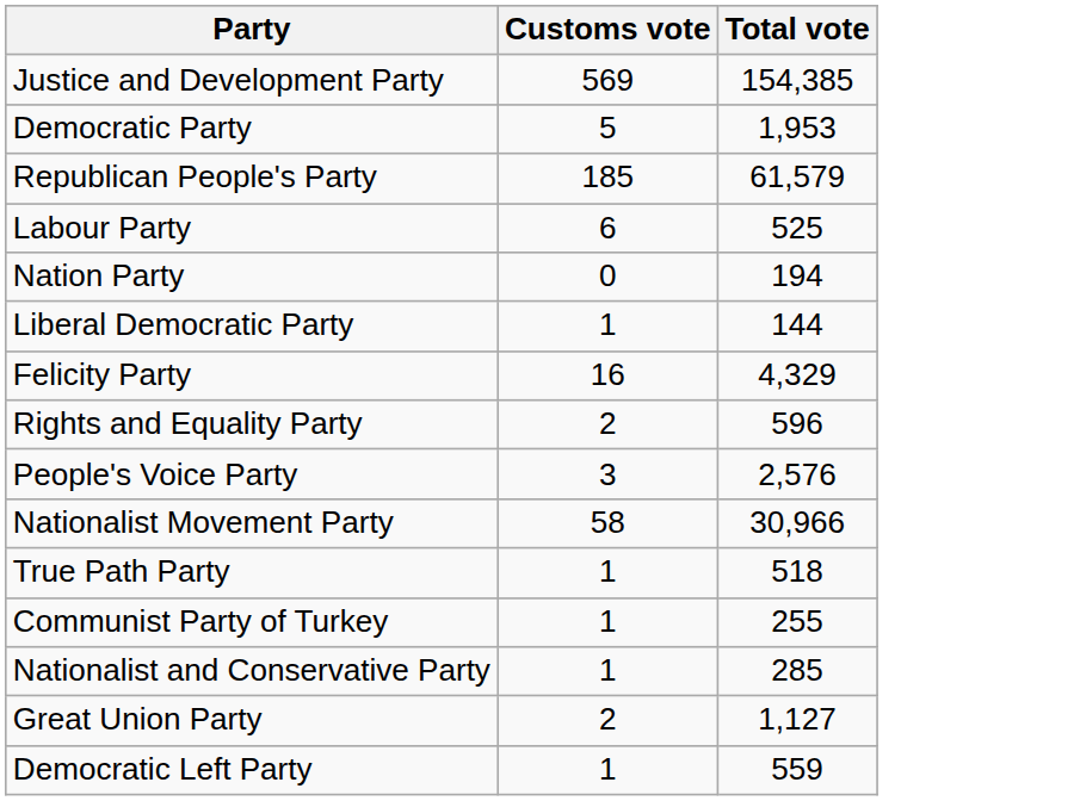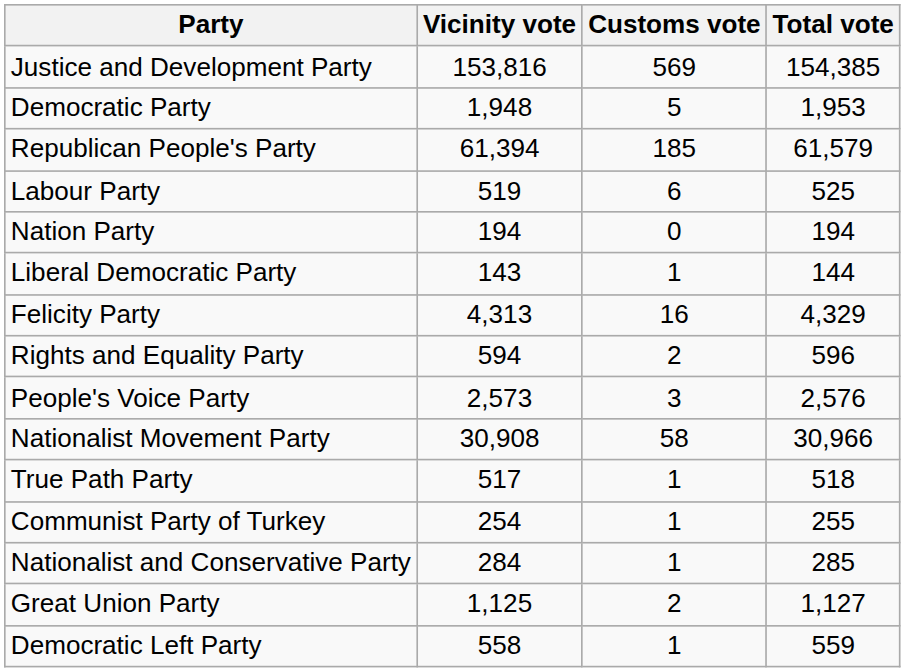+ column: Vicinity vote | 153,816 | 1,948 | 61,394 | 519 | 194 | 143 | 4,313 | 594 | 2,573 | 30,908 | 517 | 254 | 284 | 1,125 | 558
